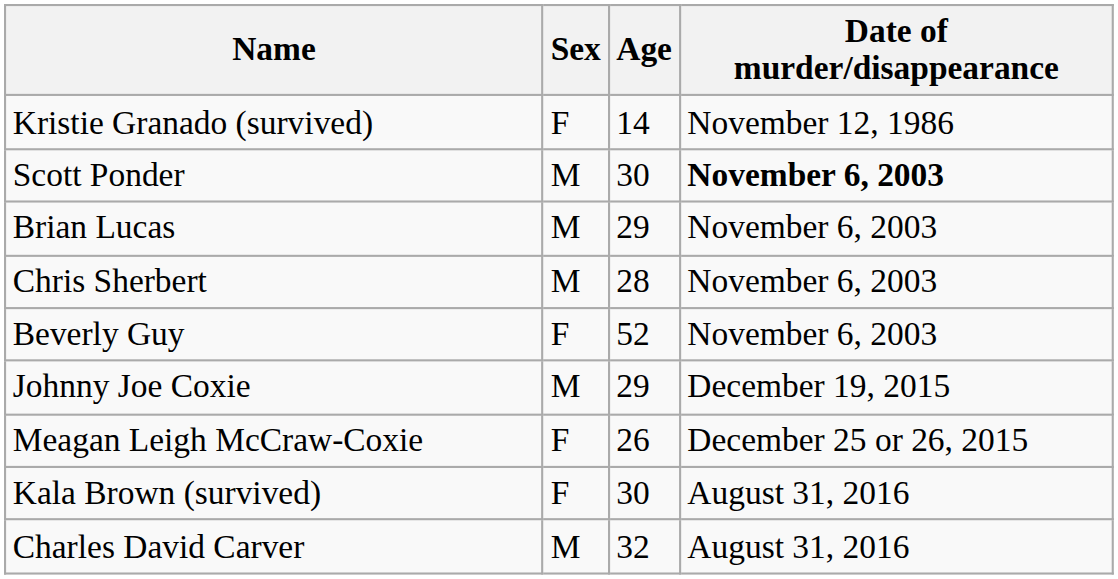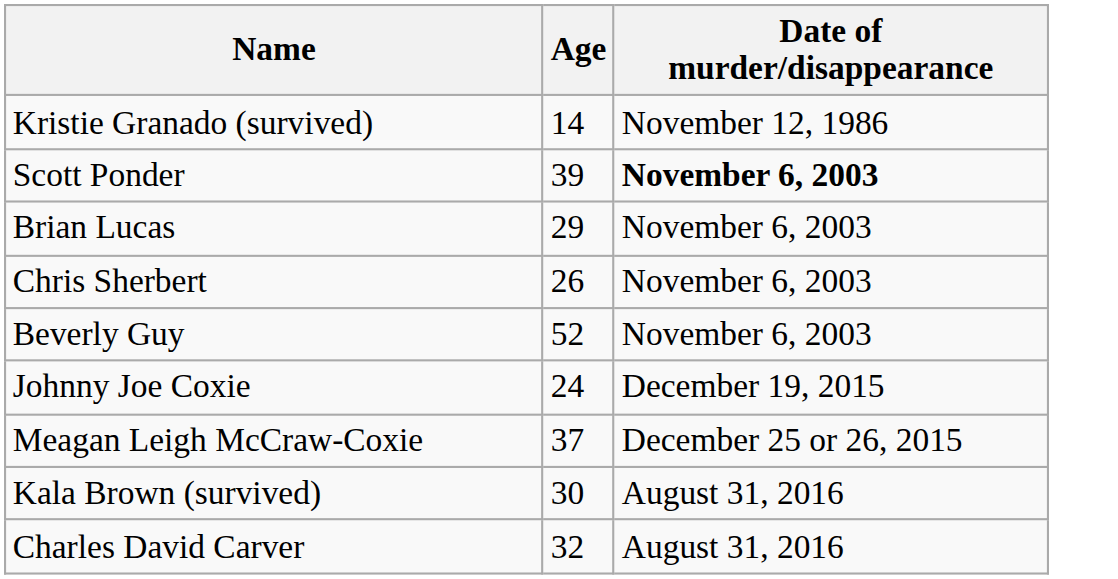- column: Sex | F | M | M | M | F | M | F | F | M
Scott Ponder | Age: 30 -> 39
Chris Sherbert | Age: 28 -> 26
Johnny Joe Coxie | Age: 29 -> 24
Meagan Leigh McCraw-Coxie | Age: 26 -> 37
